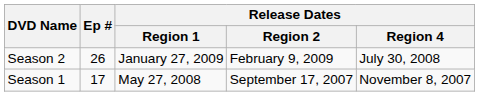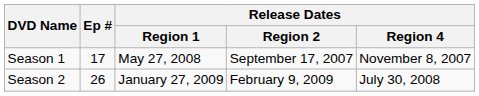rows swapped: Season 1 <-> Season 2
